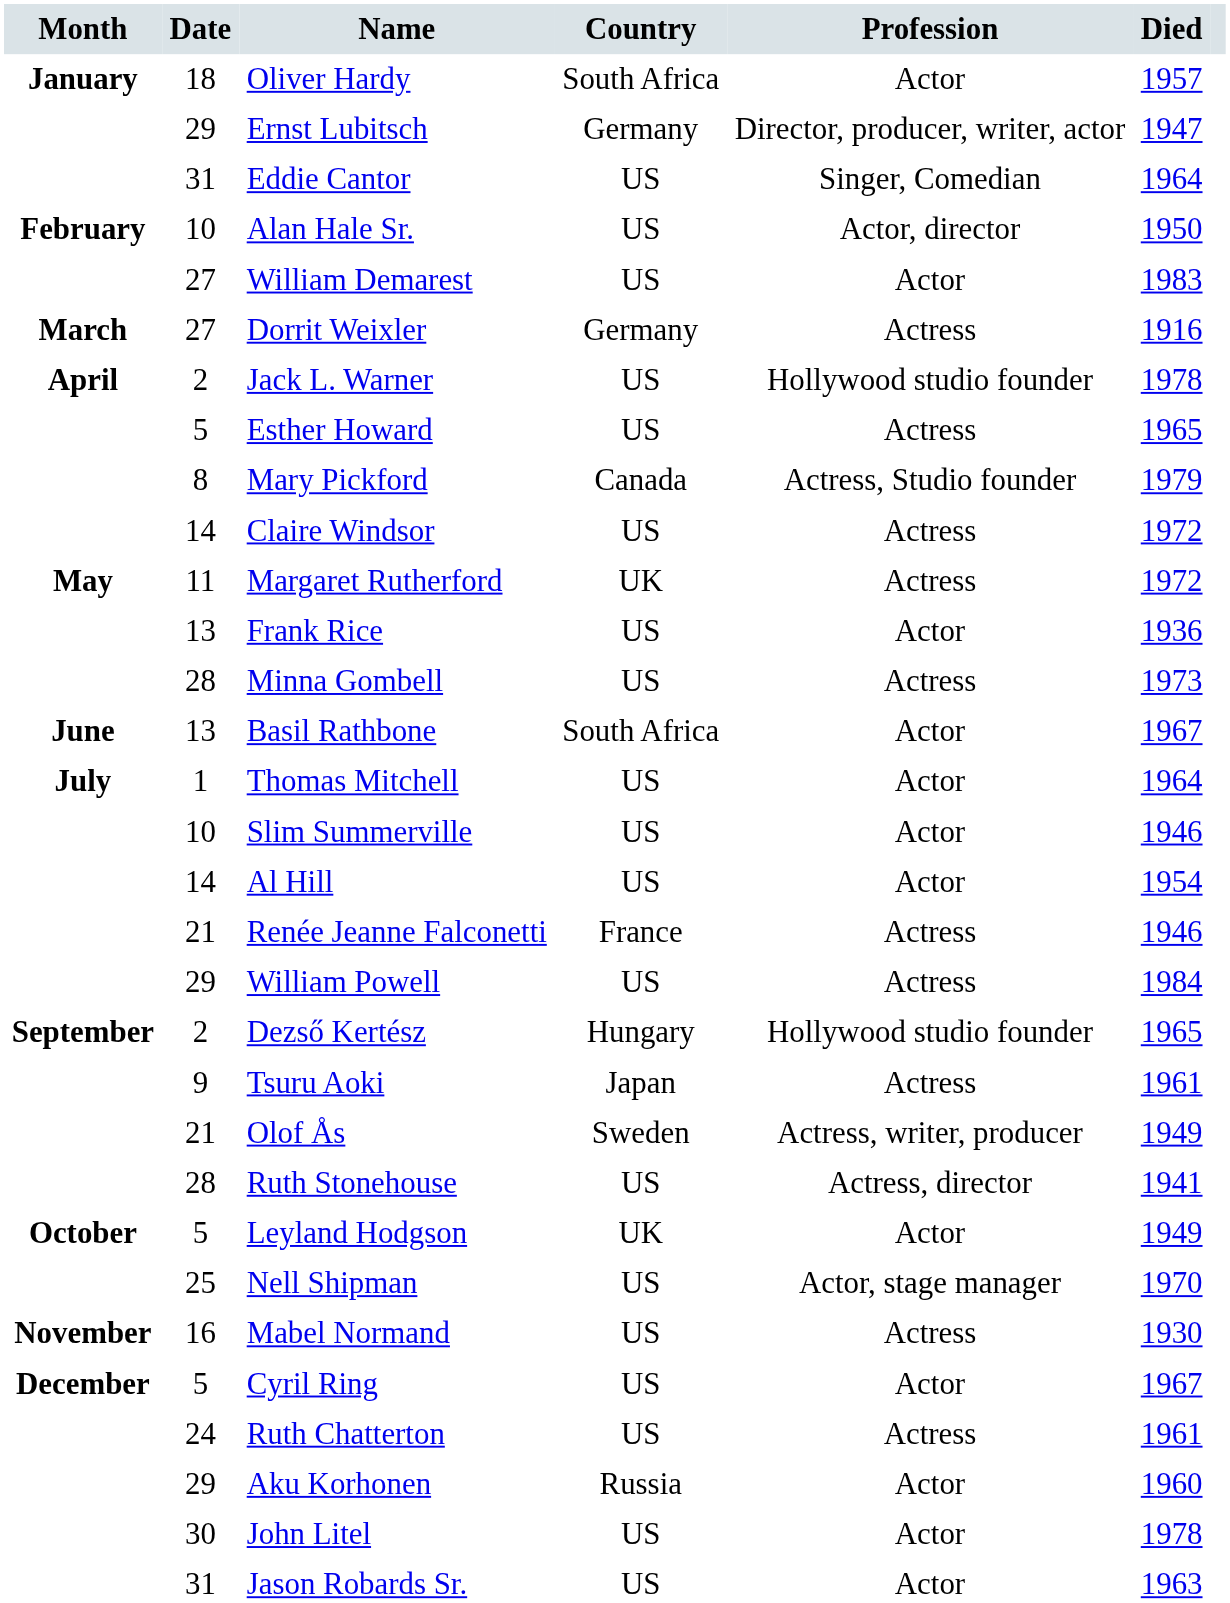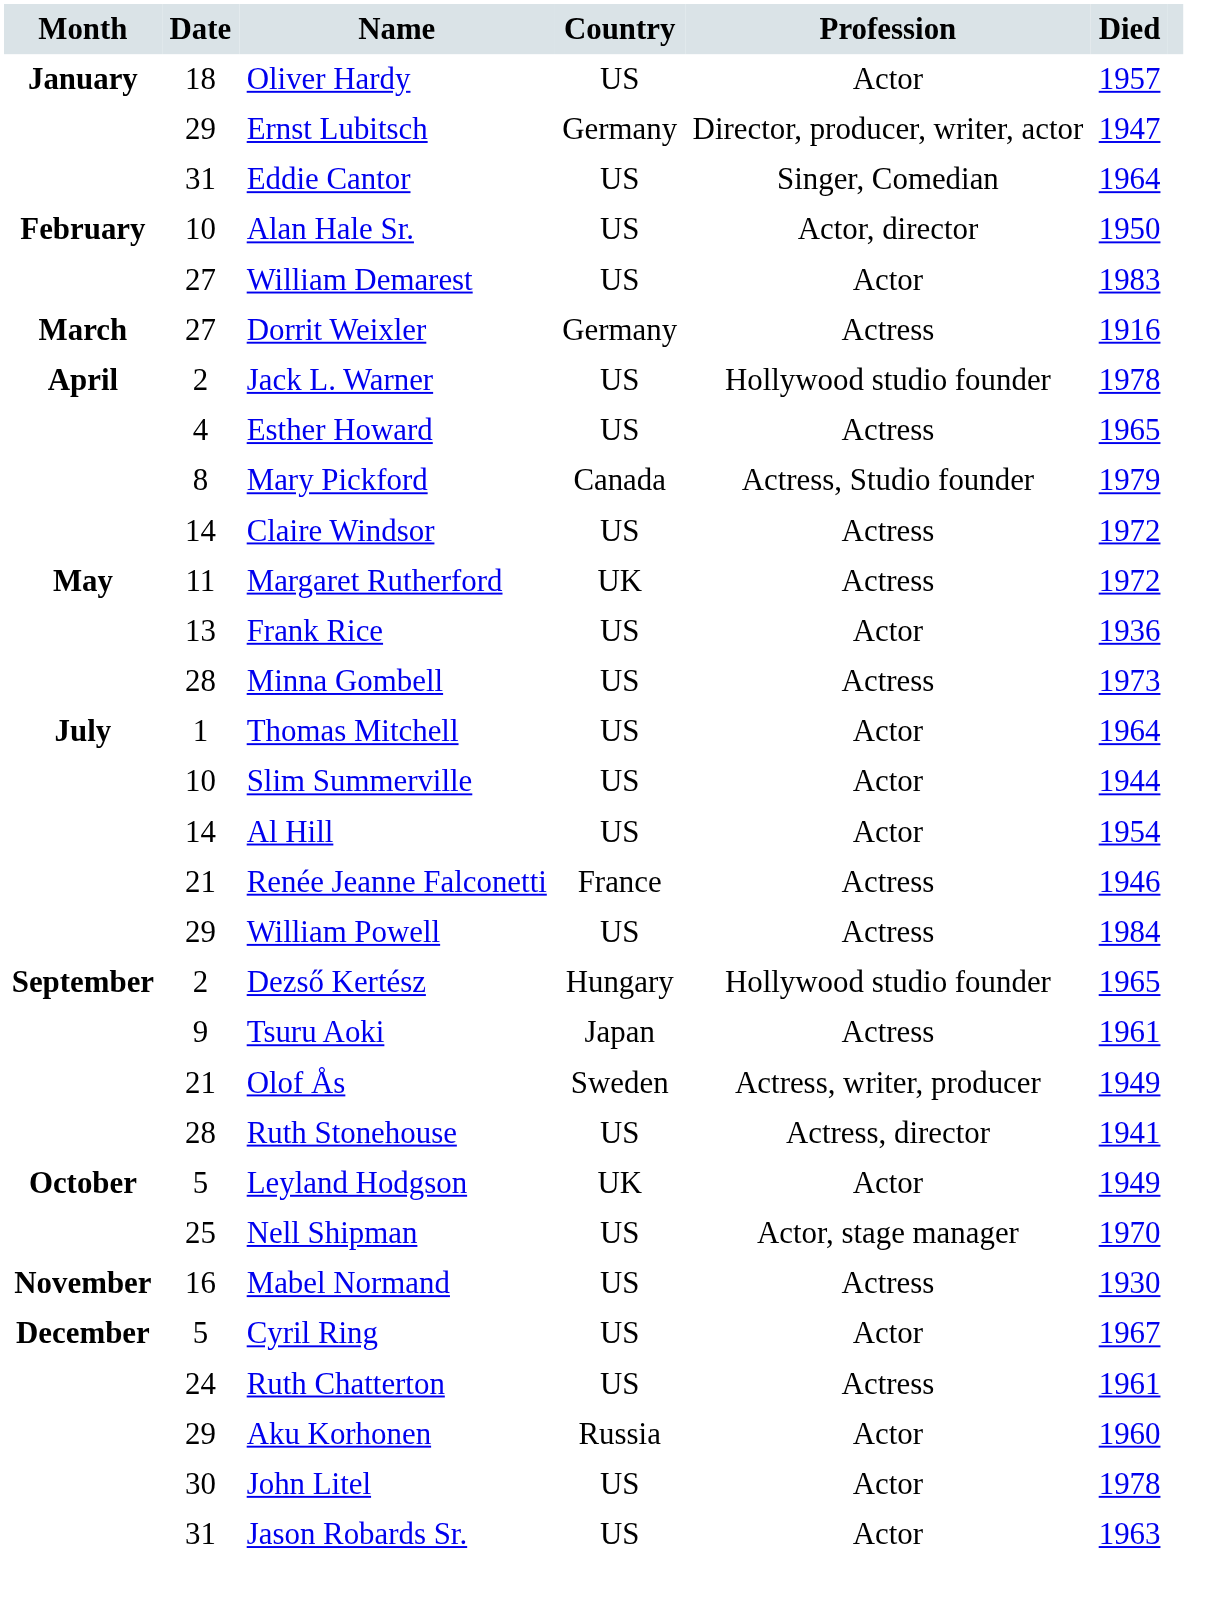Oliver Hardy | Country: South Africa -> US
Esther Howard | Date: 5 -> 4
- row: June | 13 | Basil Rathbone | South Africa | Actor | 1967
Slim Summerville | Died: 1946 -> 1944
